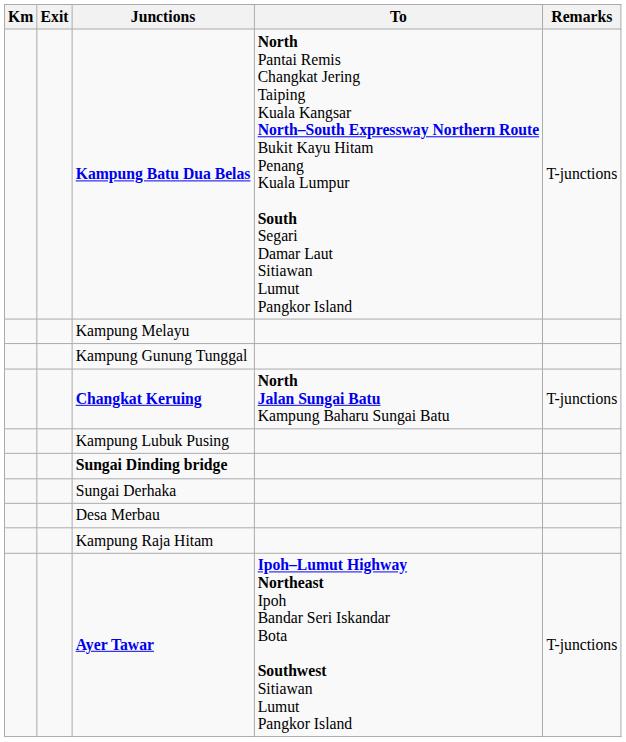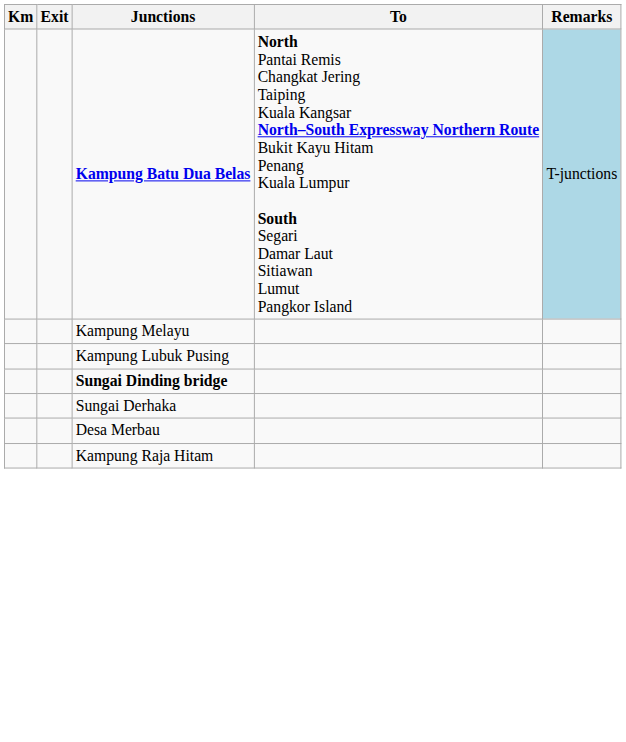Kampung Batu Dua Belas | Remarks: no background -> lightblue background
- row: Kampung Gunung Tunggal
- row: Changkat Keruing | North Jalan Sungai Batu Kampung Baharu Sungai Batu | T-junctions
- row: Ayer Tawar | Ipoh–Lumut Highway Northeast Ipoh Bandar Seri Iskandar Bota Southwest Sitiawan Lumut Pangkor Island | T-junctions
